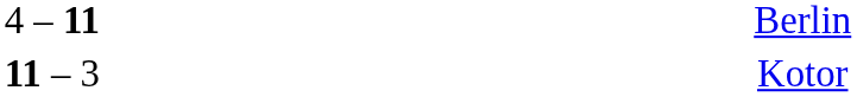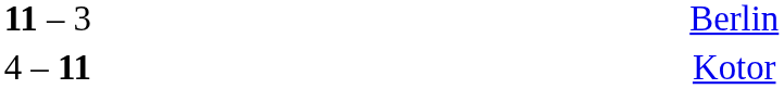Berlin | column 2: 4 – 11 -> 11 – 3
Kotor | column 2: 11 – 3 -> 4 – 11
